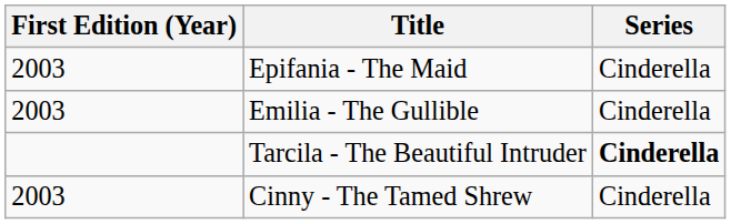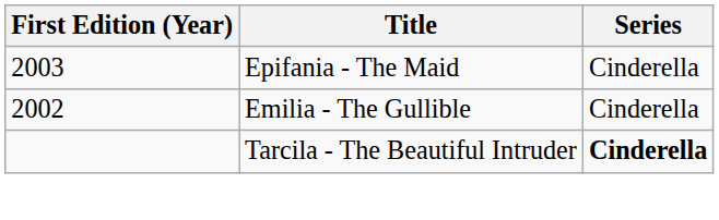Emilia - The Gullible | First Edition (Year): 2003 -> 2002
- row: 2003 | Cinny - The Tamed Shrew | Cinderella
